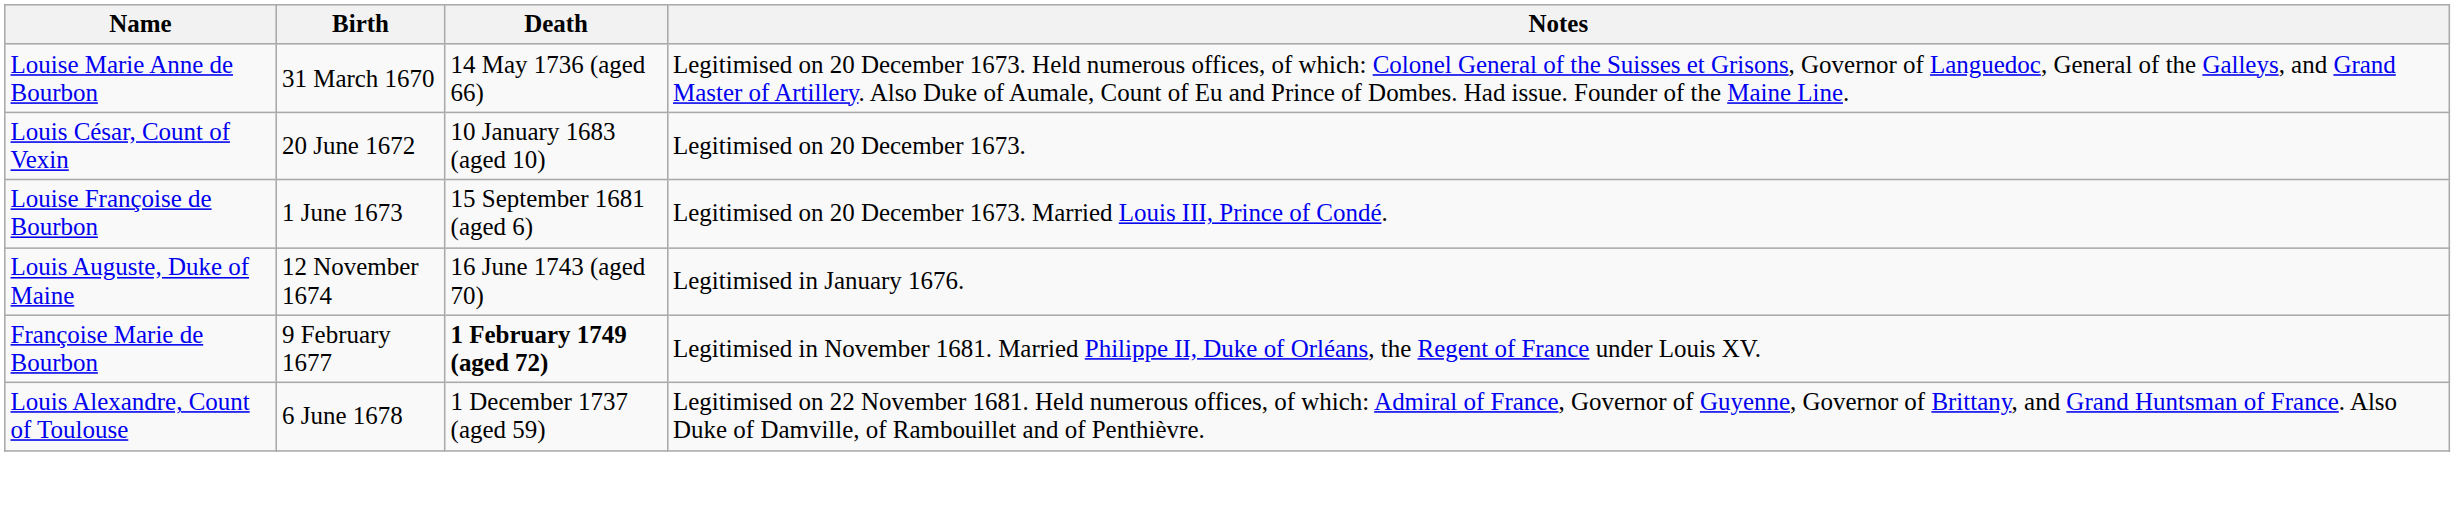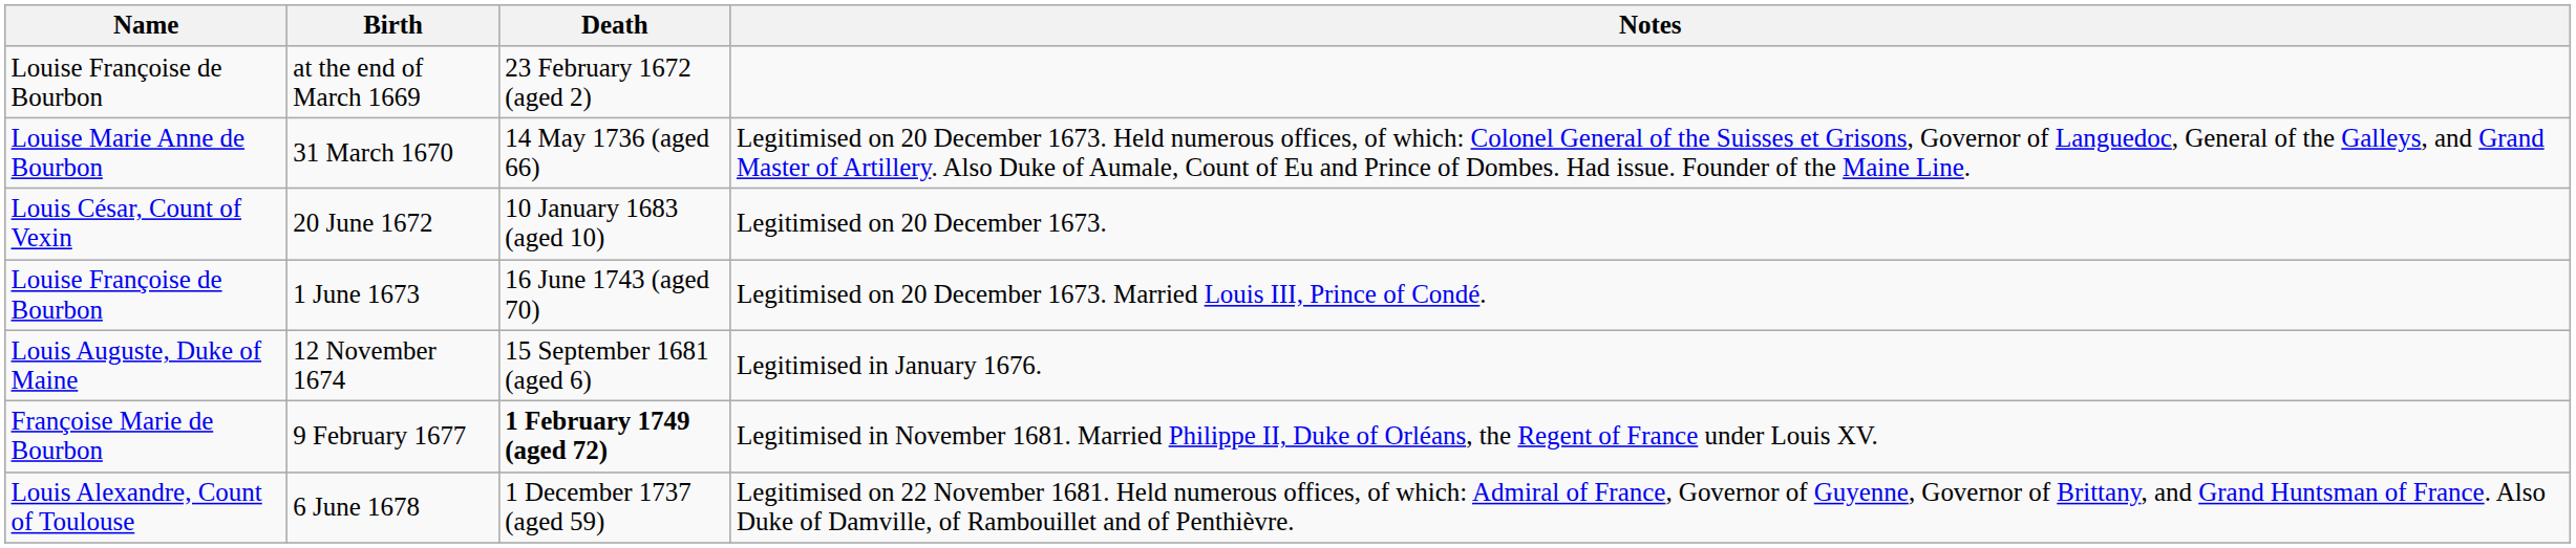+ row: Louise Françoise de Bourbon | at the end of March 1669 | 23 February 1672 (aged 2)
1 June 1673 | Death: 15 September 1681 (aged 6) -> 16 June 1743 (aged 70)
12 November 1674 | Death: 16 June 1743 (aged 70) -> 15 September 1681 (aged 6)
